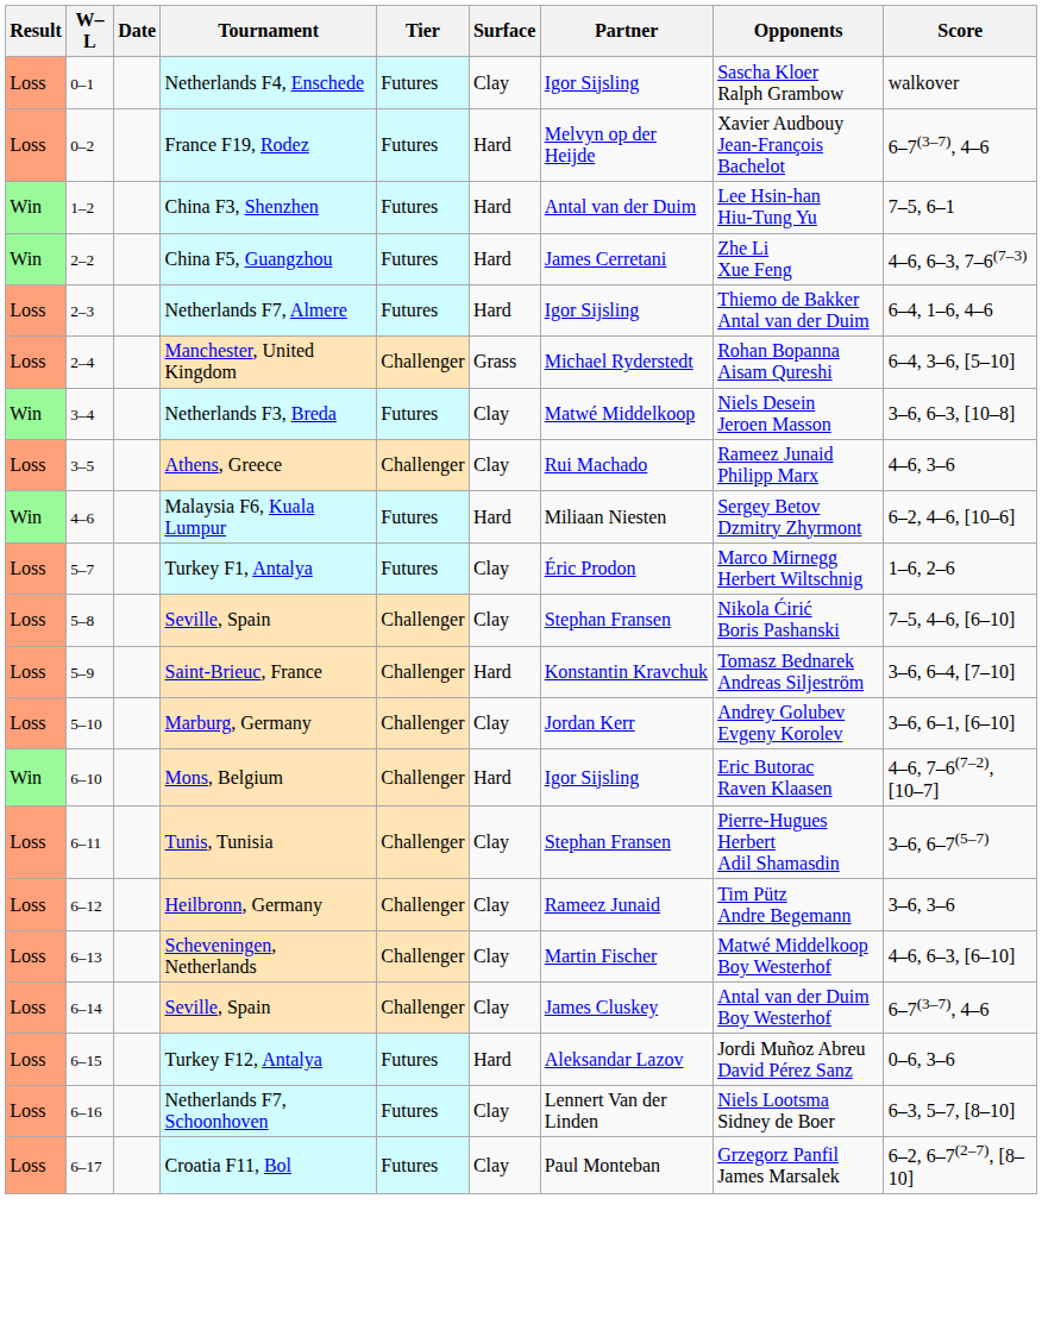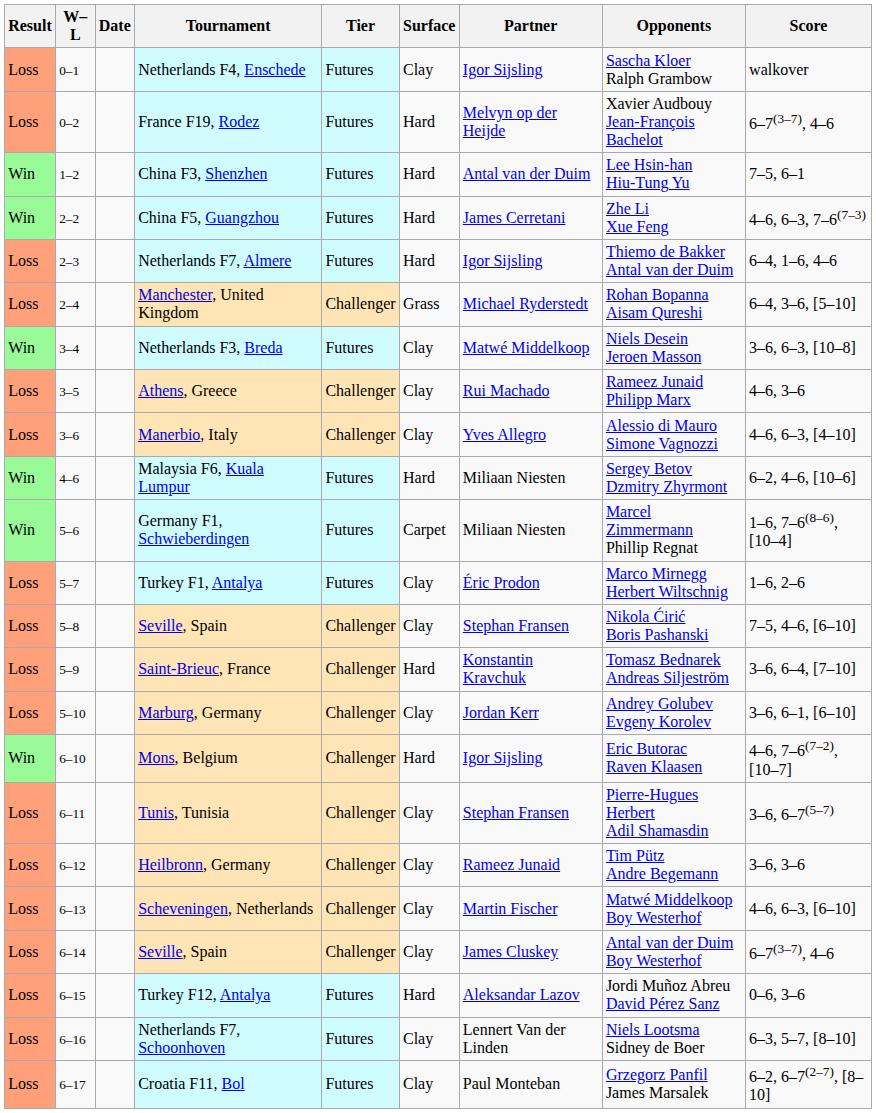+ row: Loss | 3–6 | Manerbio, Italy | Challenger | Clay | Yves Allegro | Alessio di Mauro Simone Vagnozzi | 4–6, 6–3, [4–10]
+ row: Win | 5–6 | Germany F1, Schwieberdingen | Futures | Carpet | Miliaan Niesten | Marcel Zimmermann Phillip Regnat | 1–6, 7–6(8–6), [10–4]
